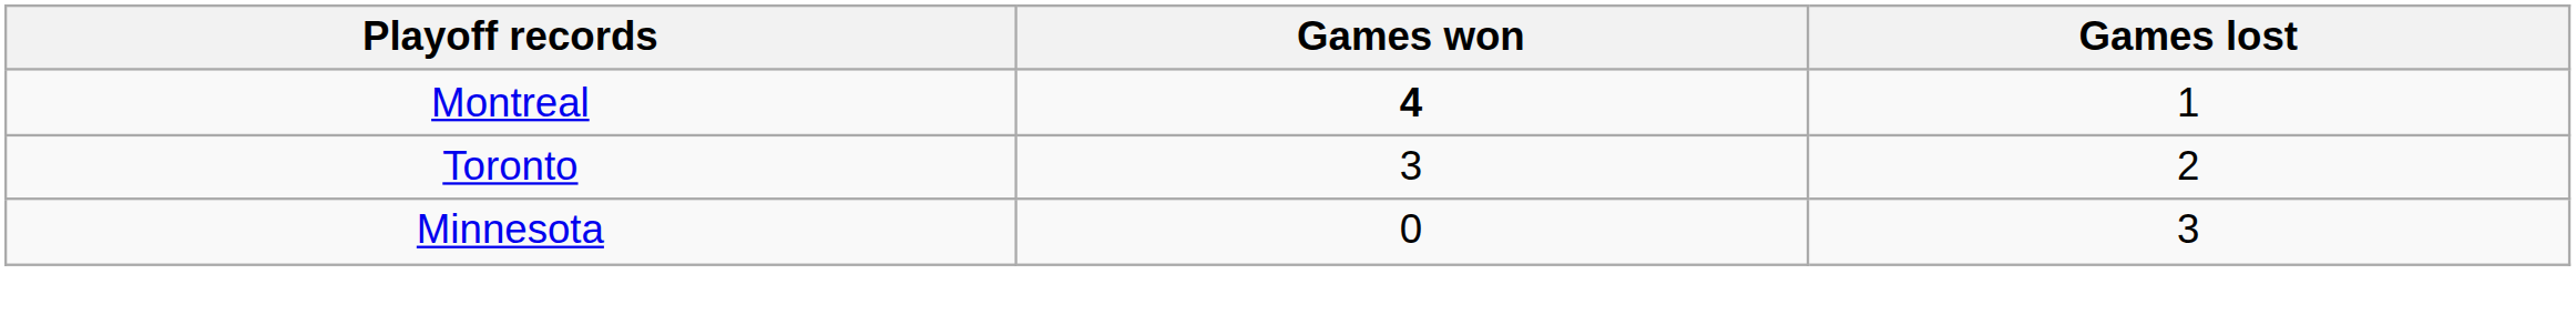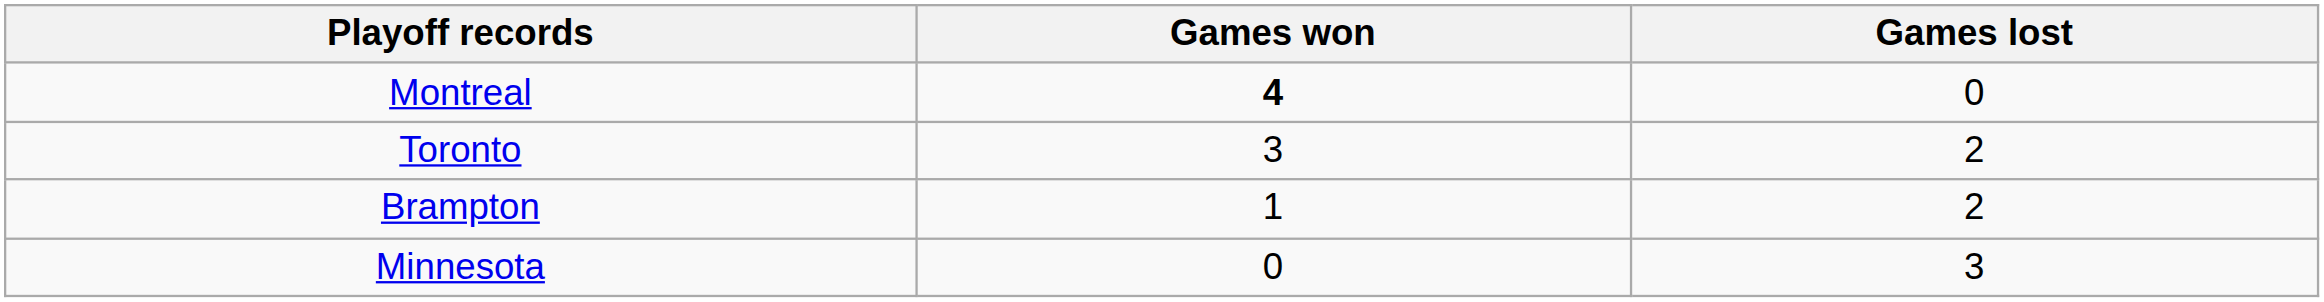Montreal | Games lost: 1 -> 0
+ row: Brampton | 1 | 2
